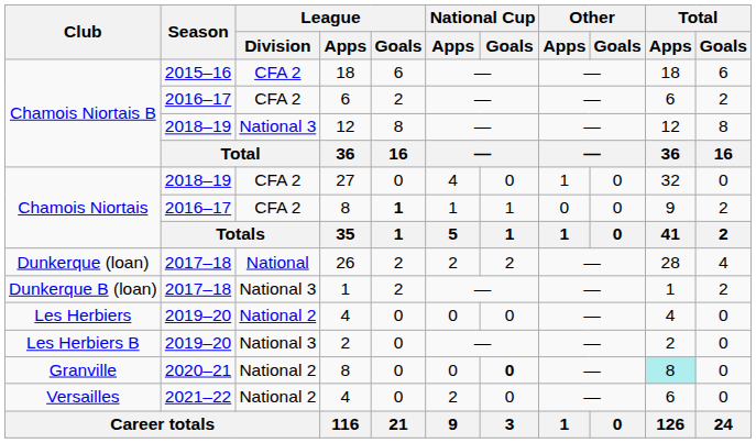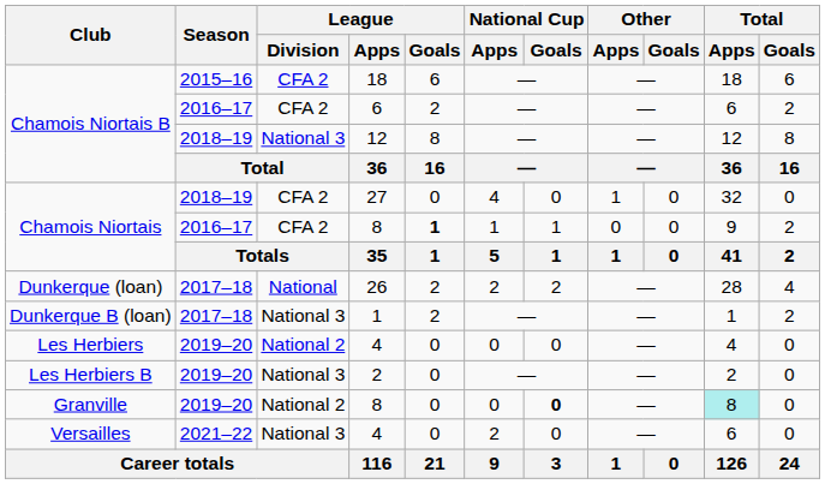Granville / 8 | Season: 2020–21 -> 2019–20
Versailles / 4 | League / Division: National 2 -> National 3
